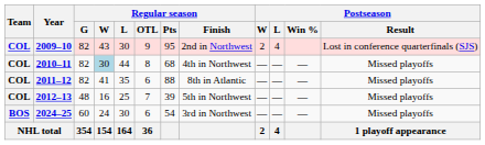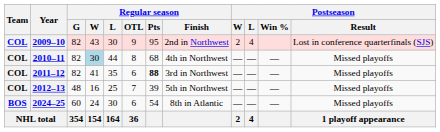2011–12 | Regular season / Pts: normal -> bold
2011–12 | Regular season / Finish: 8th in Atlantic -> 3rd in Northwest
2024–25 | Regular season / Finish: 3rd in Northwest -> 8th in Atlantic
